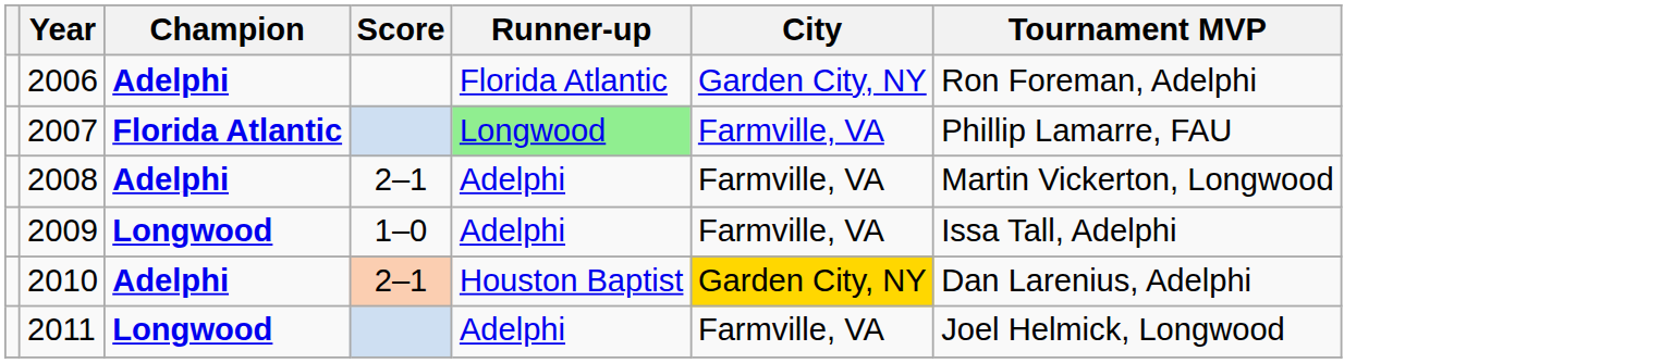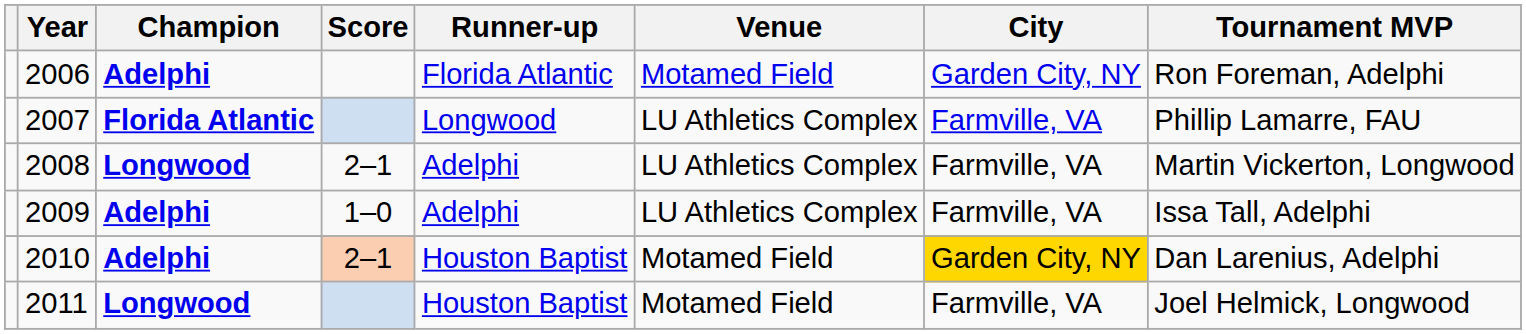+ column: Venue | Motamed Field | LU Athletics Complex | LU Athletics Complex | LU Athletics Complex | Motamed Field | Motamed Field
2007 | Runner-up: lightgreen background -> no background
2008 | Champion: Adelphi -> Longwood
2009 | Champion: Longwood -> Adelphi
2011 | Runner-up: Adelphi -> Houston Baptist
